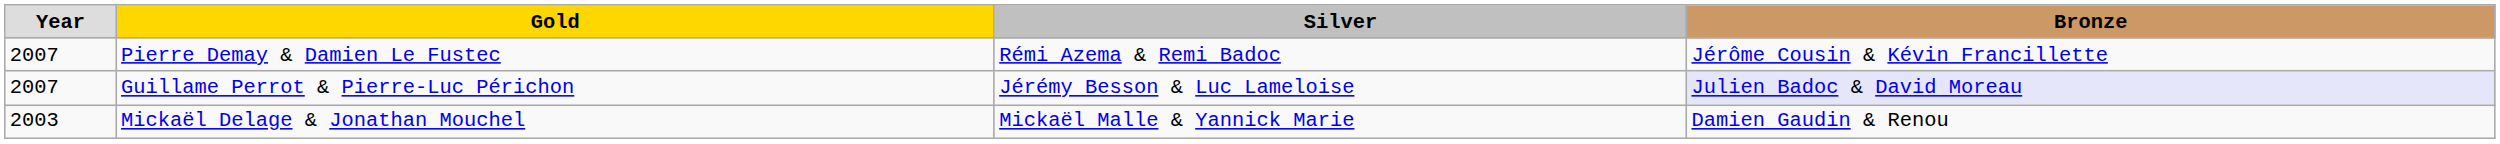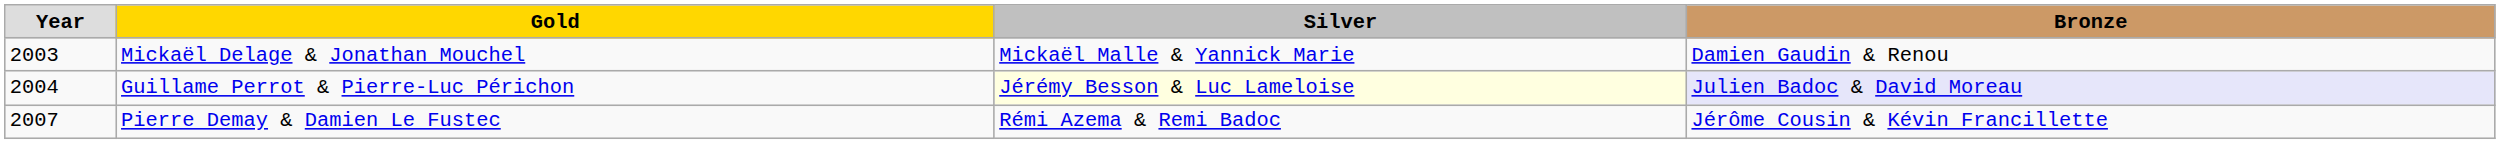rows swapped: Mickaël Delage & Jonathan Mouchel <-> Pierre Demay & Damien Le Fustec
Guillame Perrot & Pierre-Luc Périchon | Year: 2007 -> 2004
Guillame Perrot & Pierre-Luc Périchon | Silver: no background -> lightyellow background
